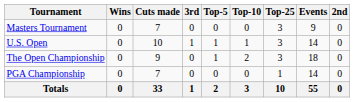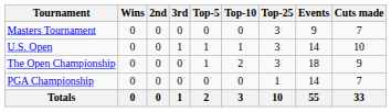columns swapped: 2nd <-> Cuts made
